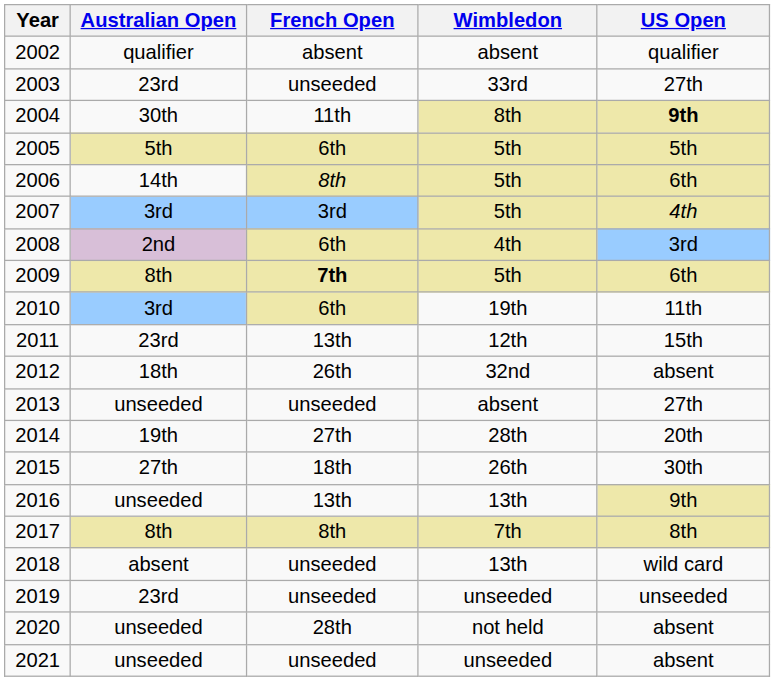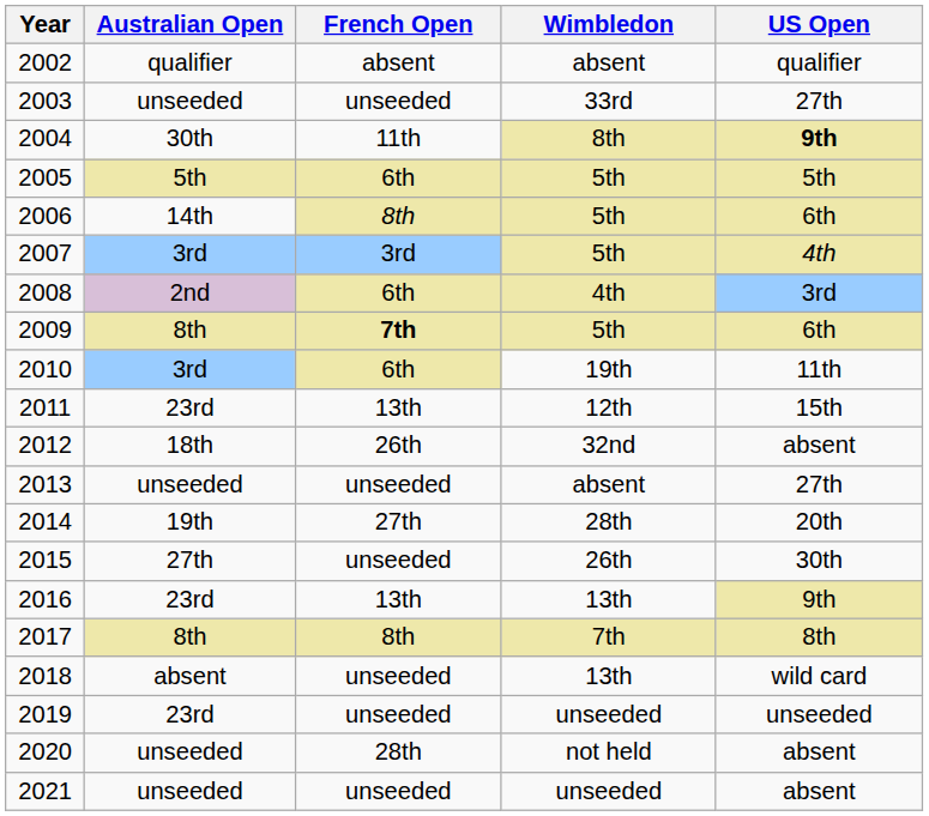2003 | Australian Open: 23rd -> unseeded
2015 | French Open: 18th -> unseeded
2016 | Australian Open: unseeded -> 23rd
